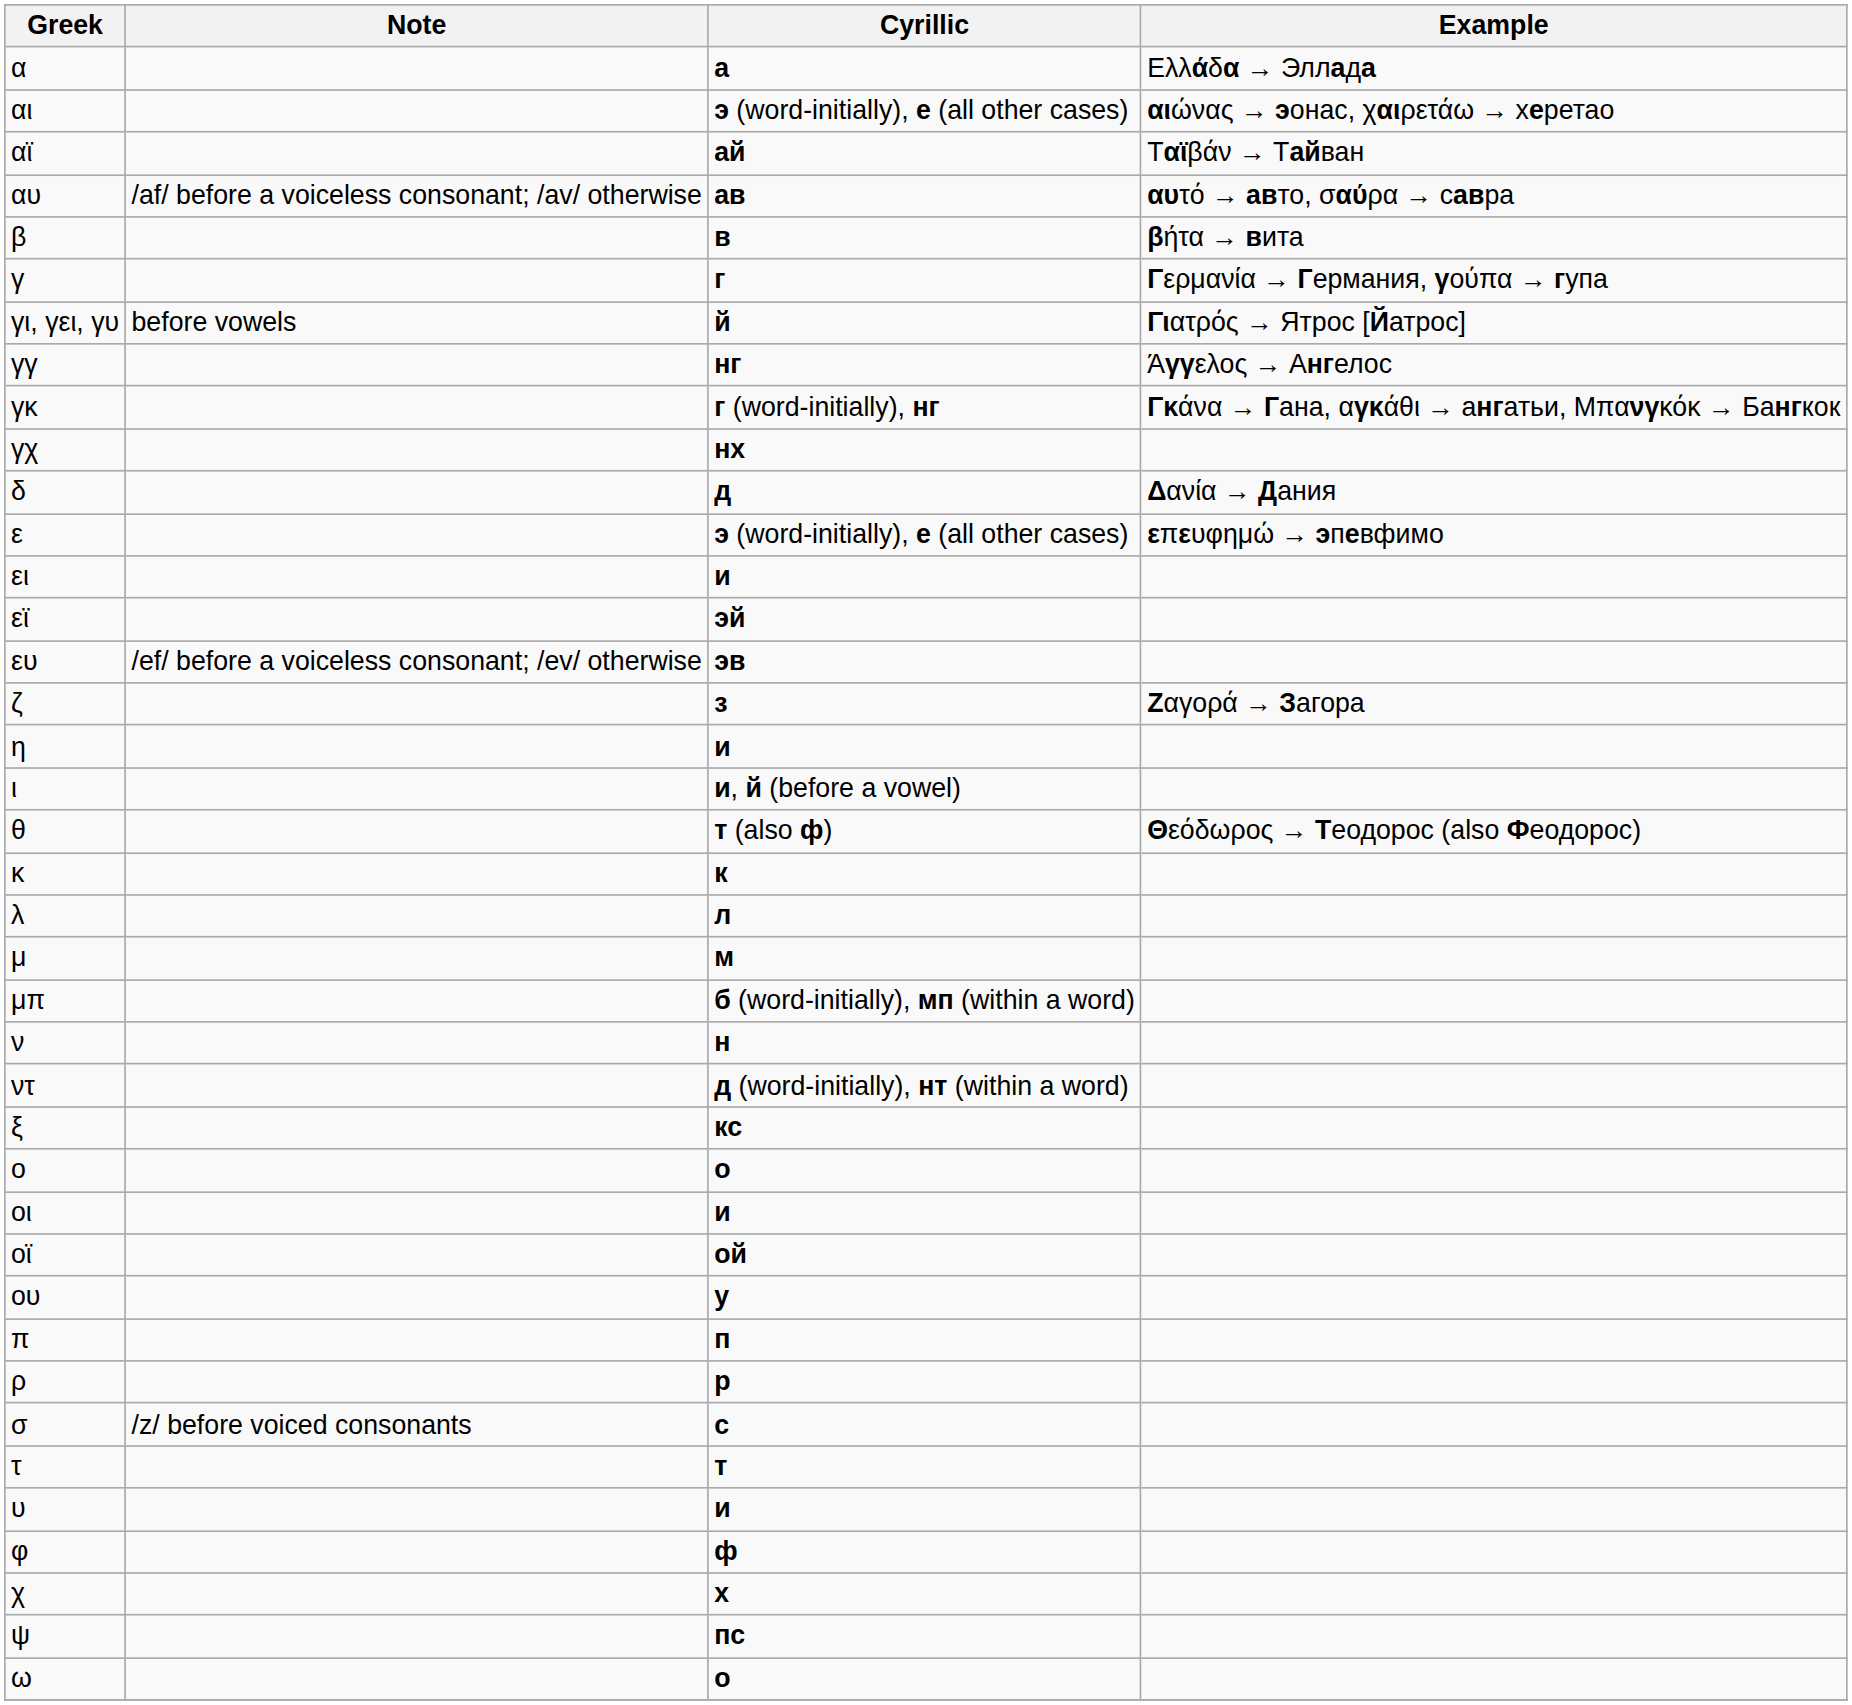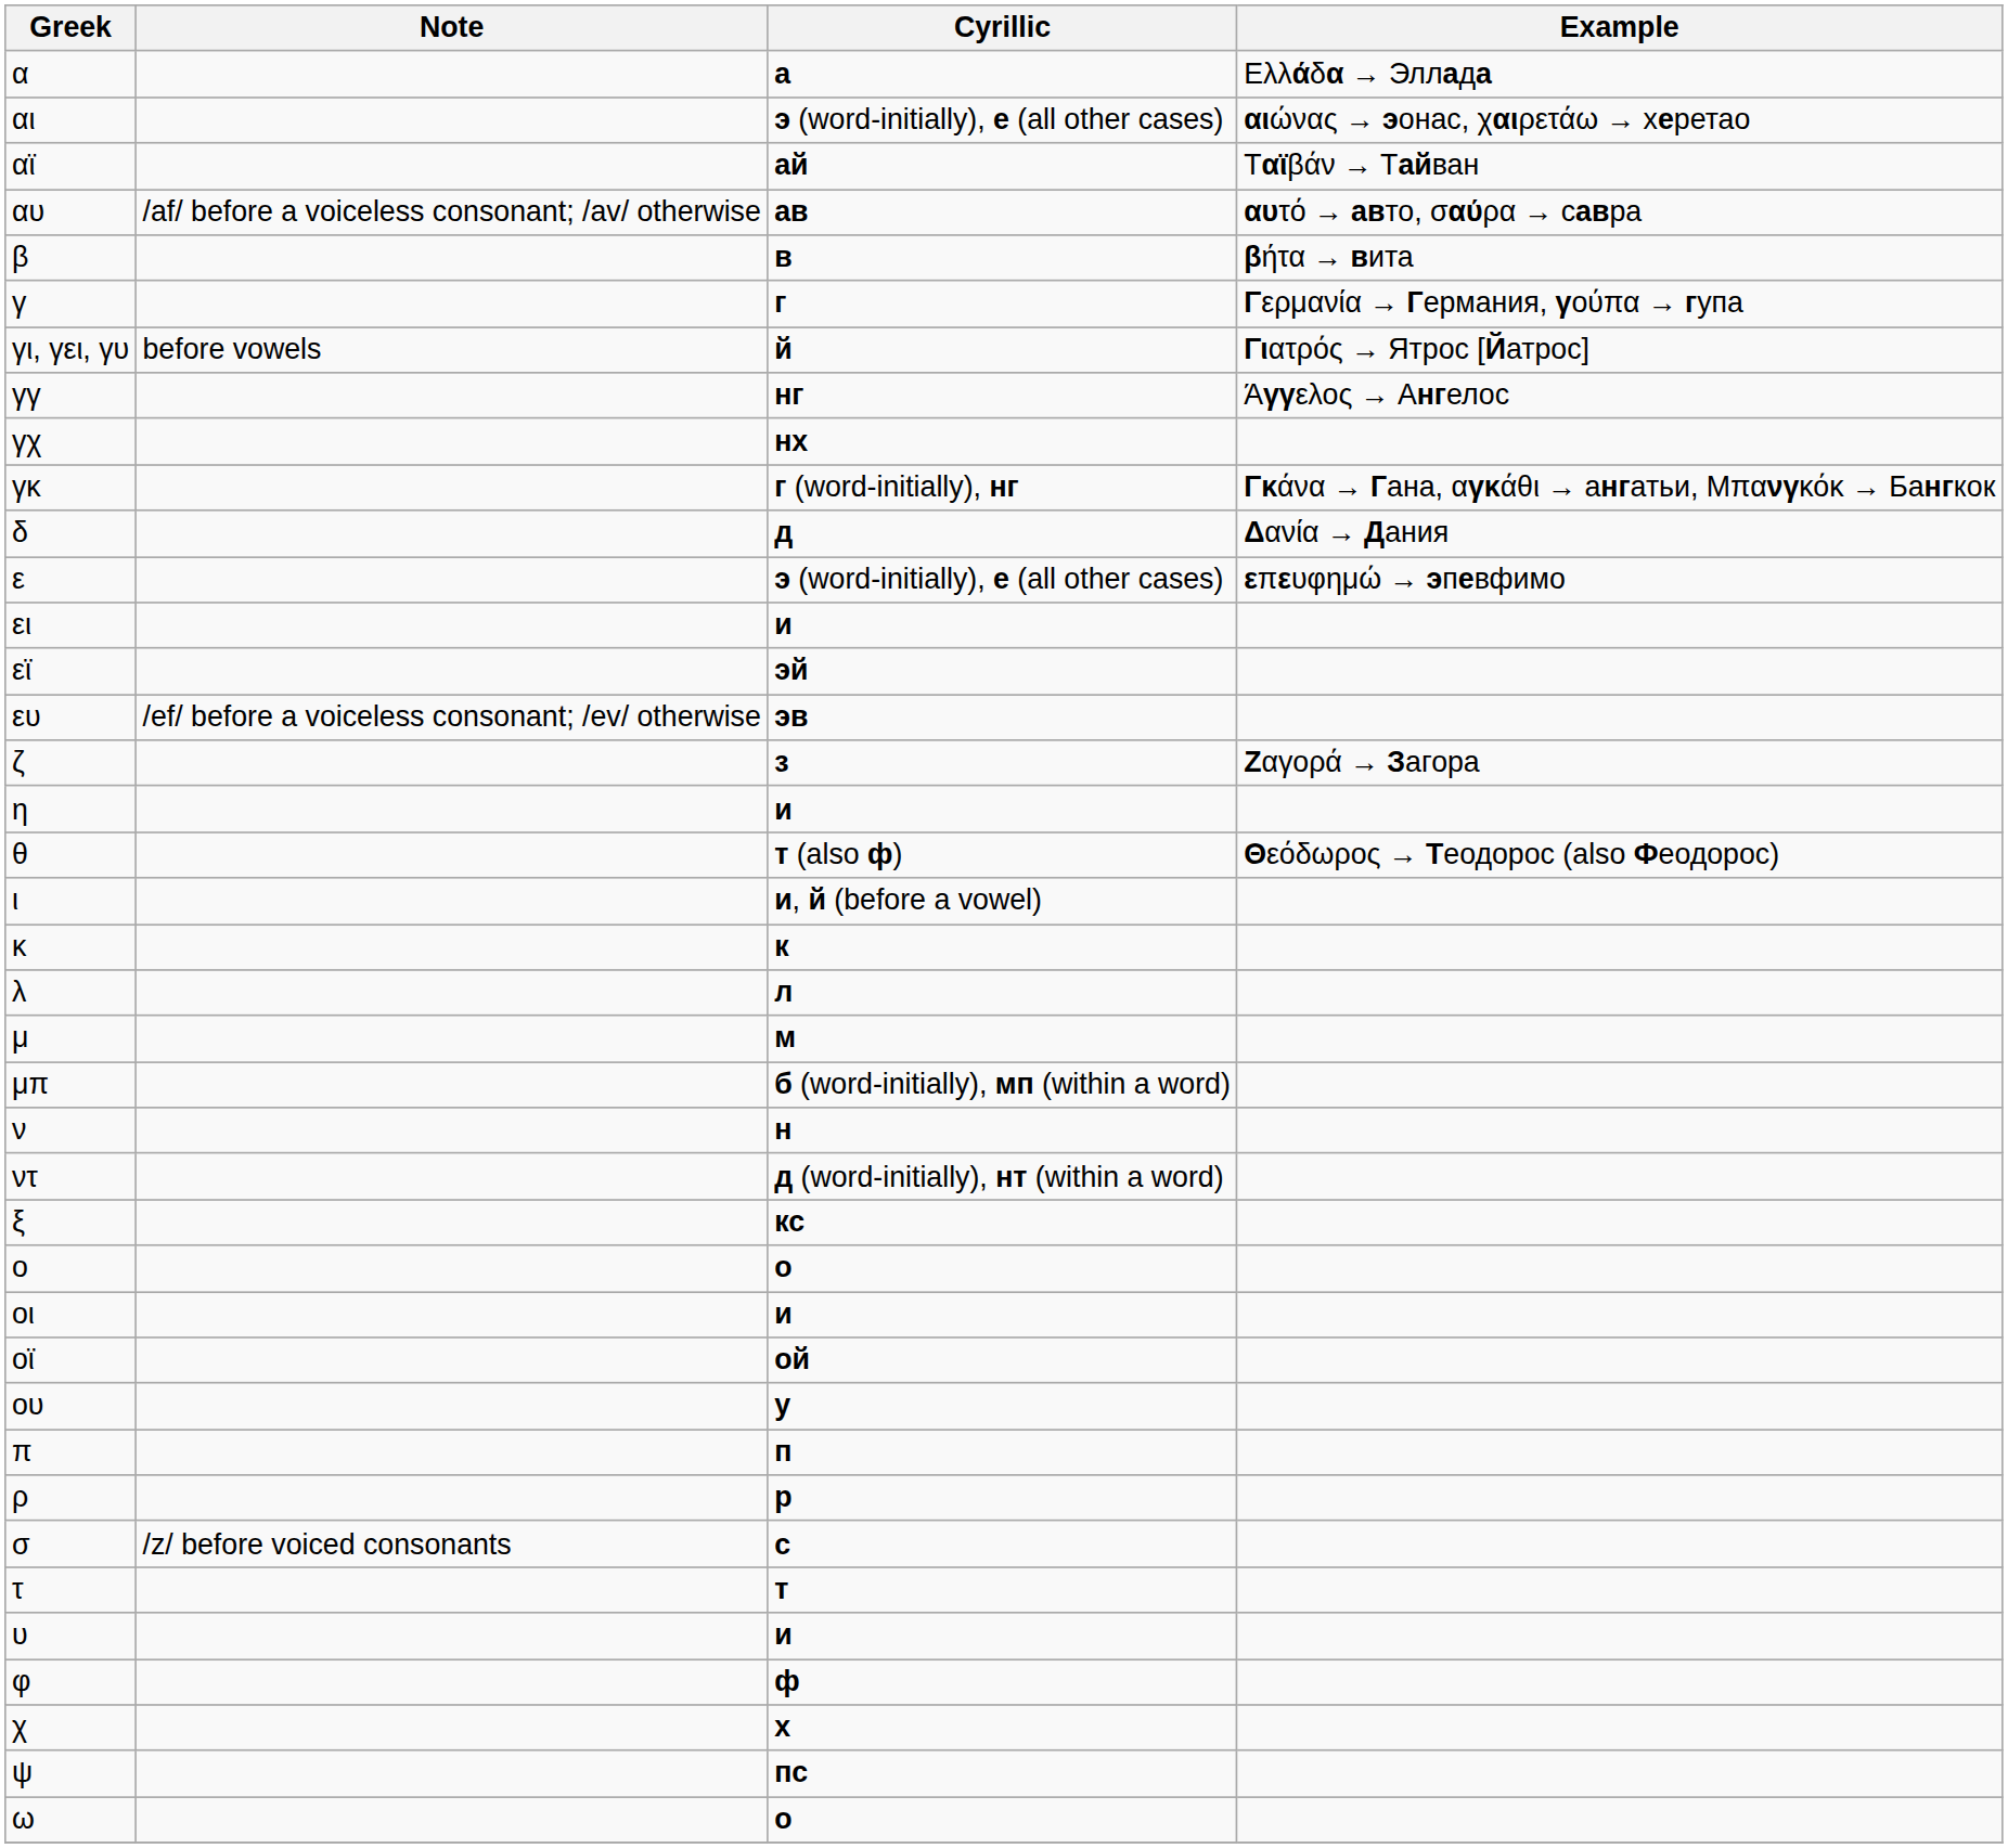rows swapped: γκ <-> γχ
rows swapped: θ <-> ι
